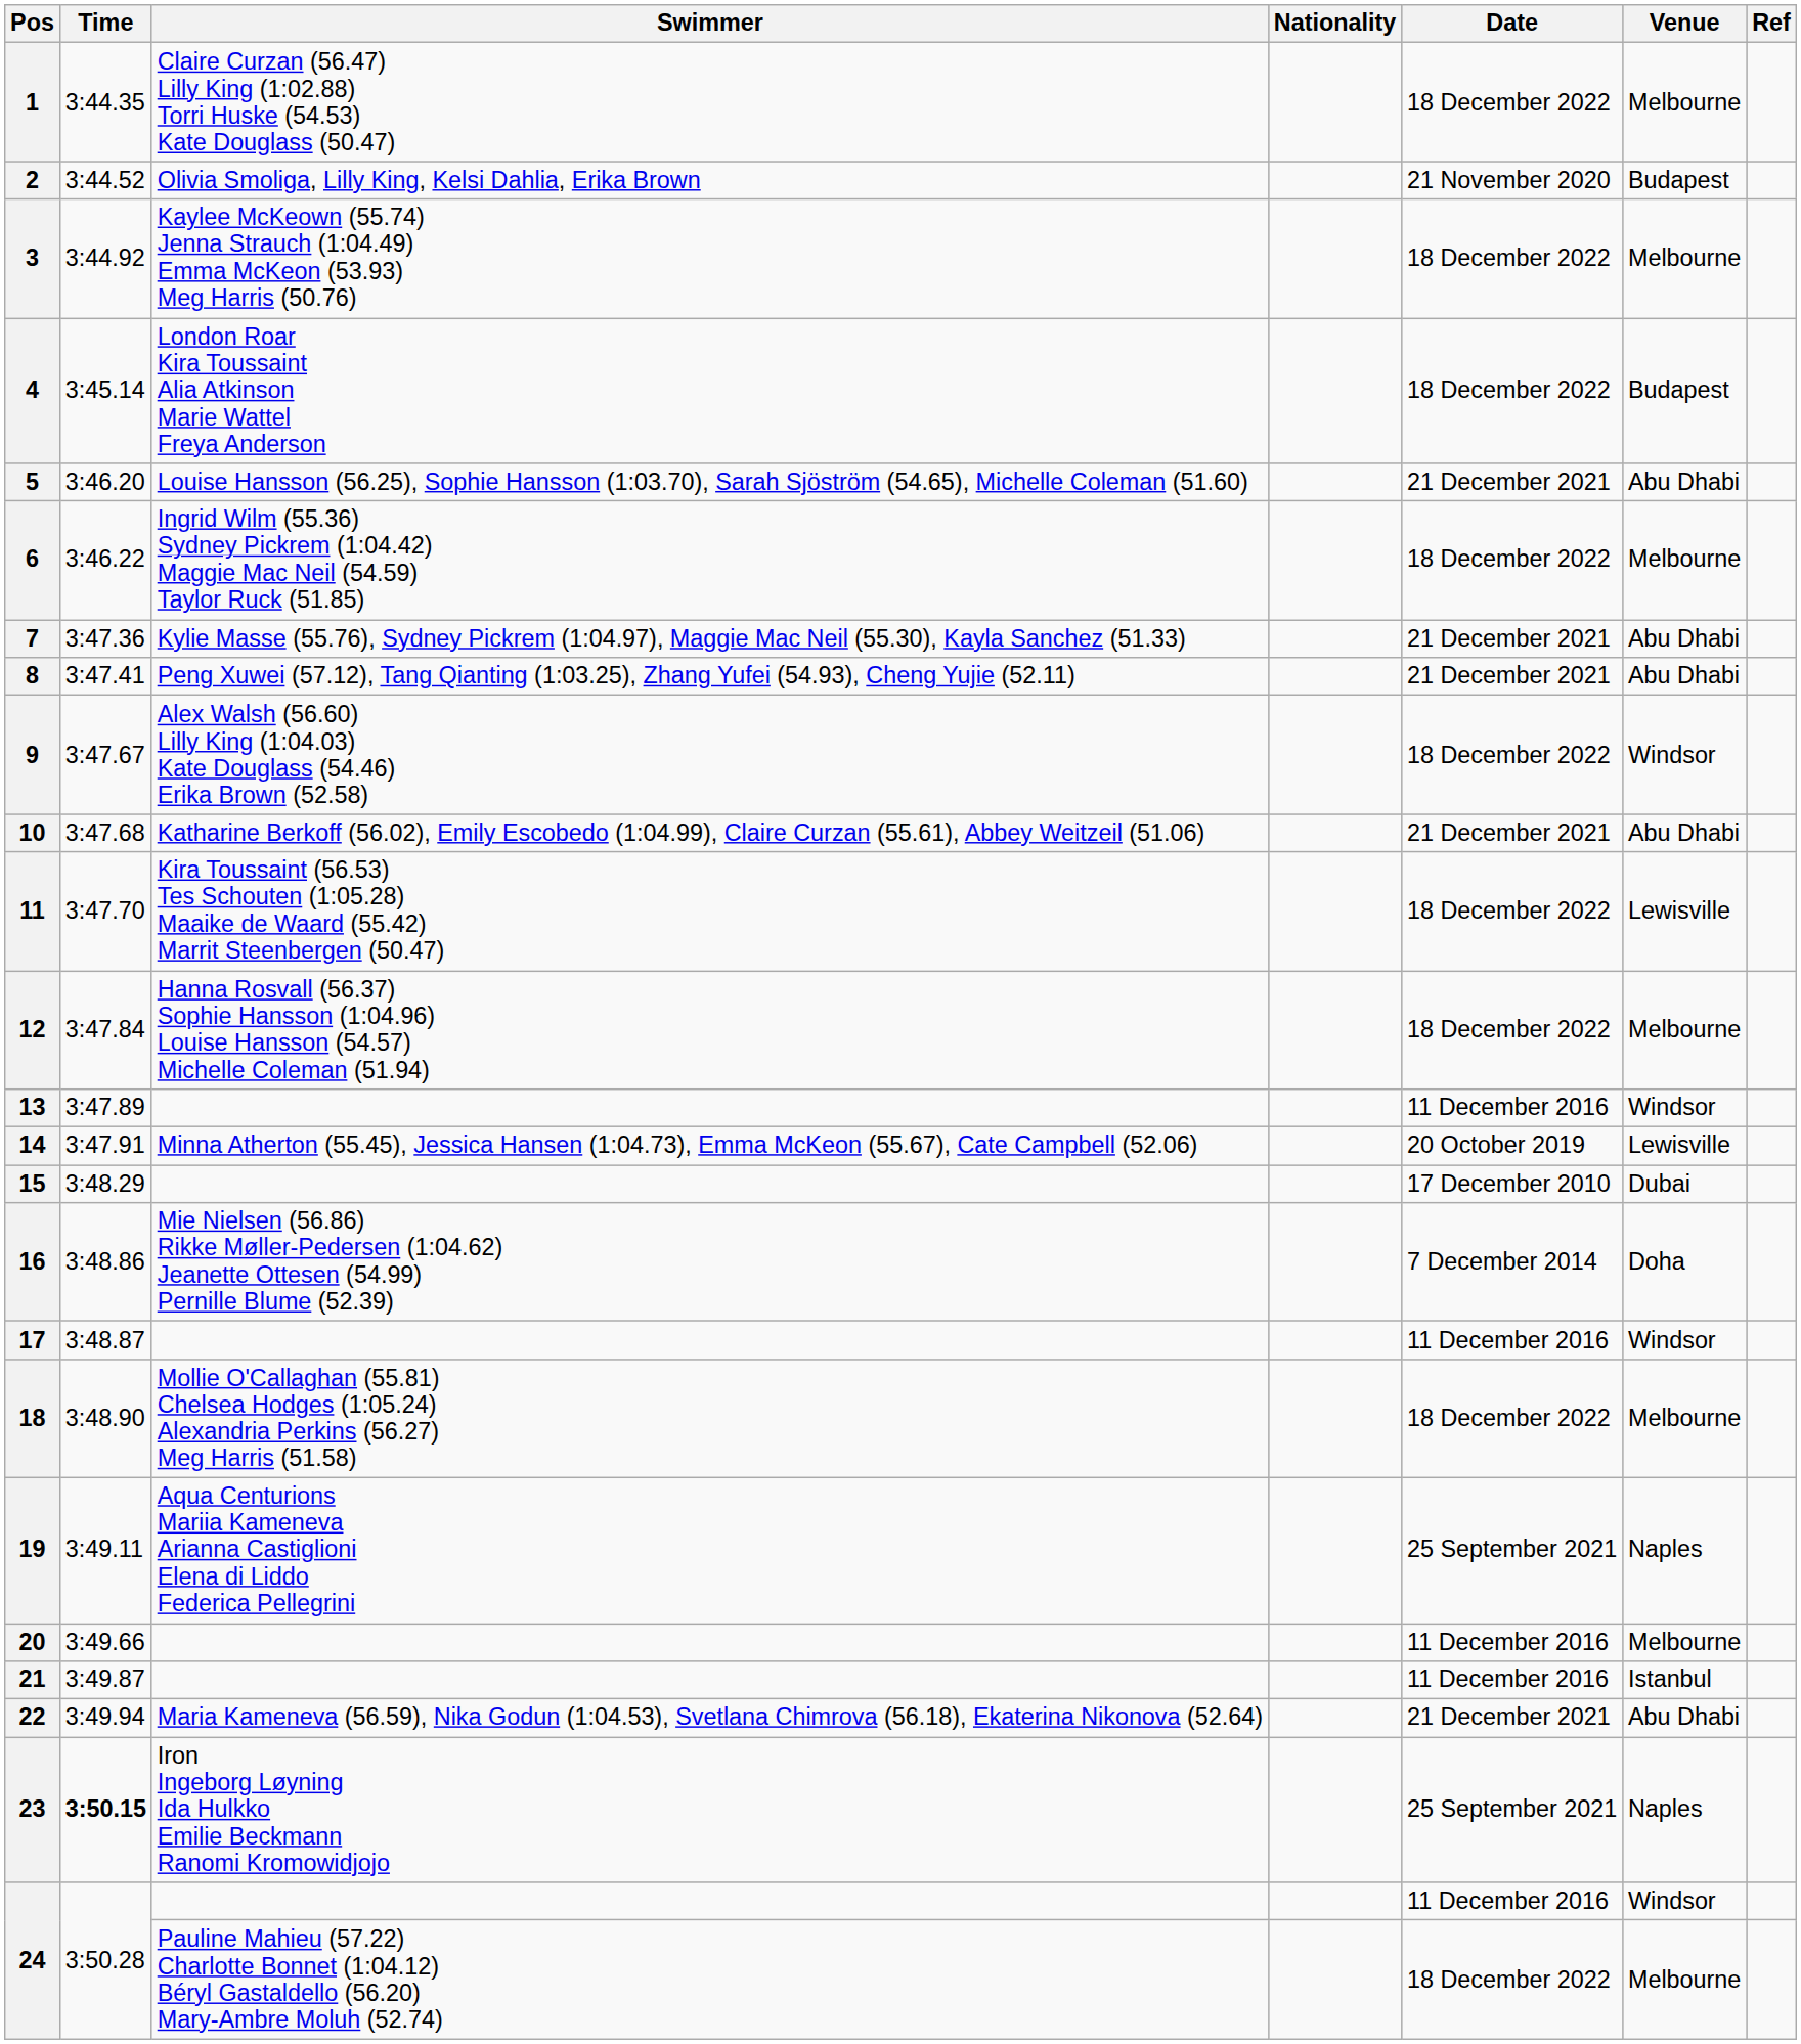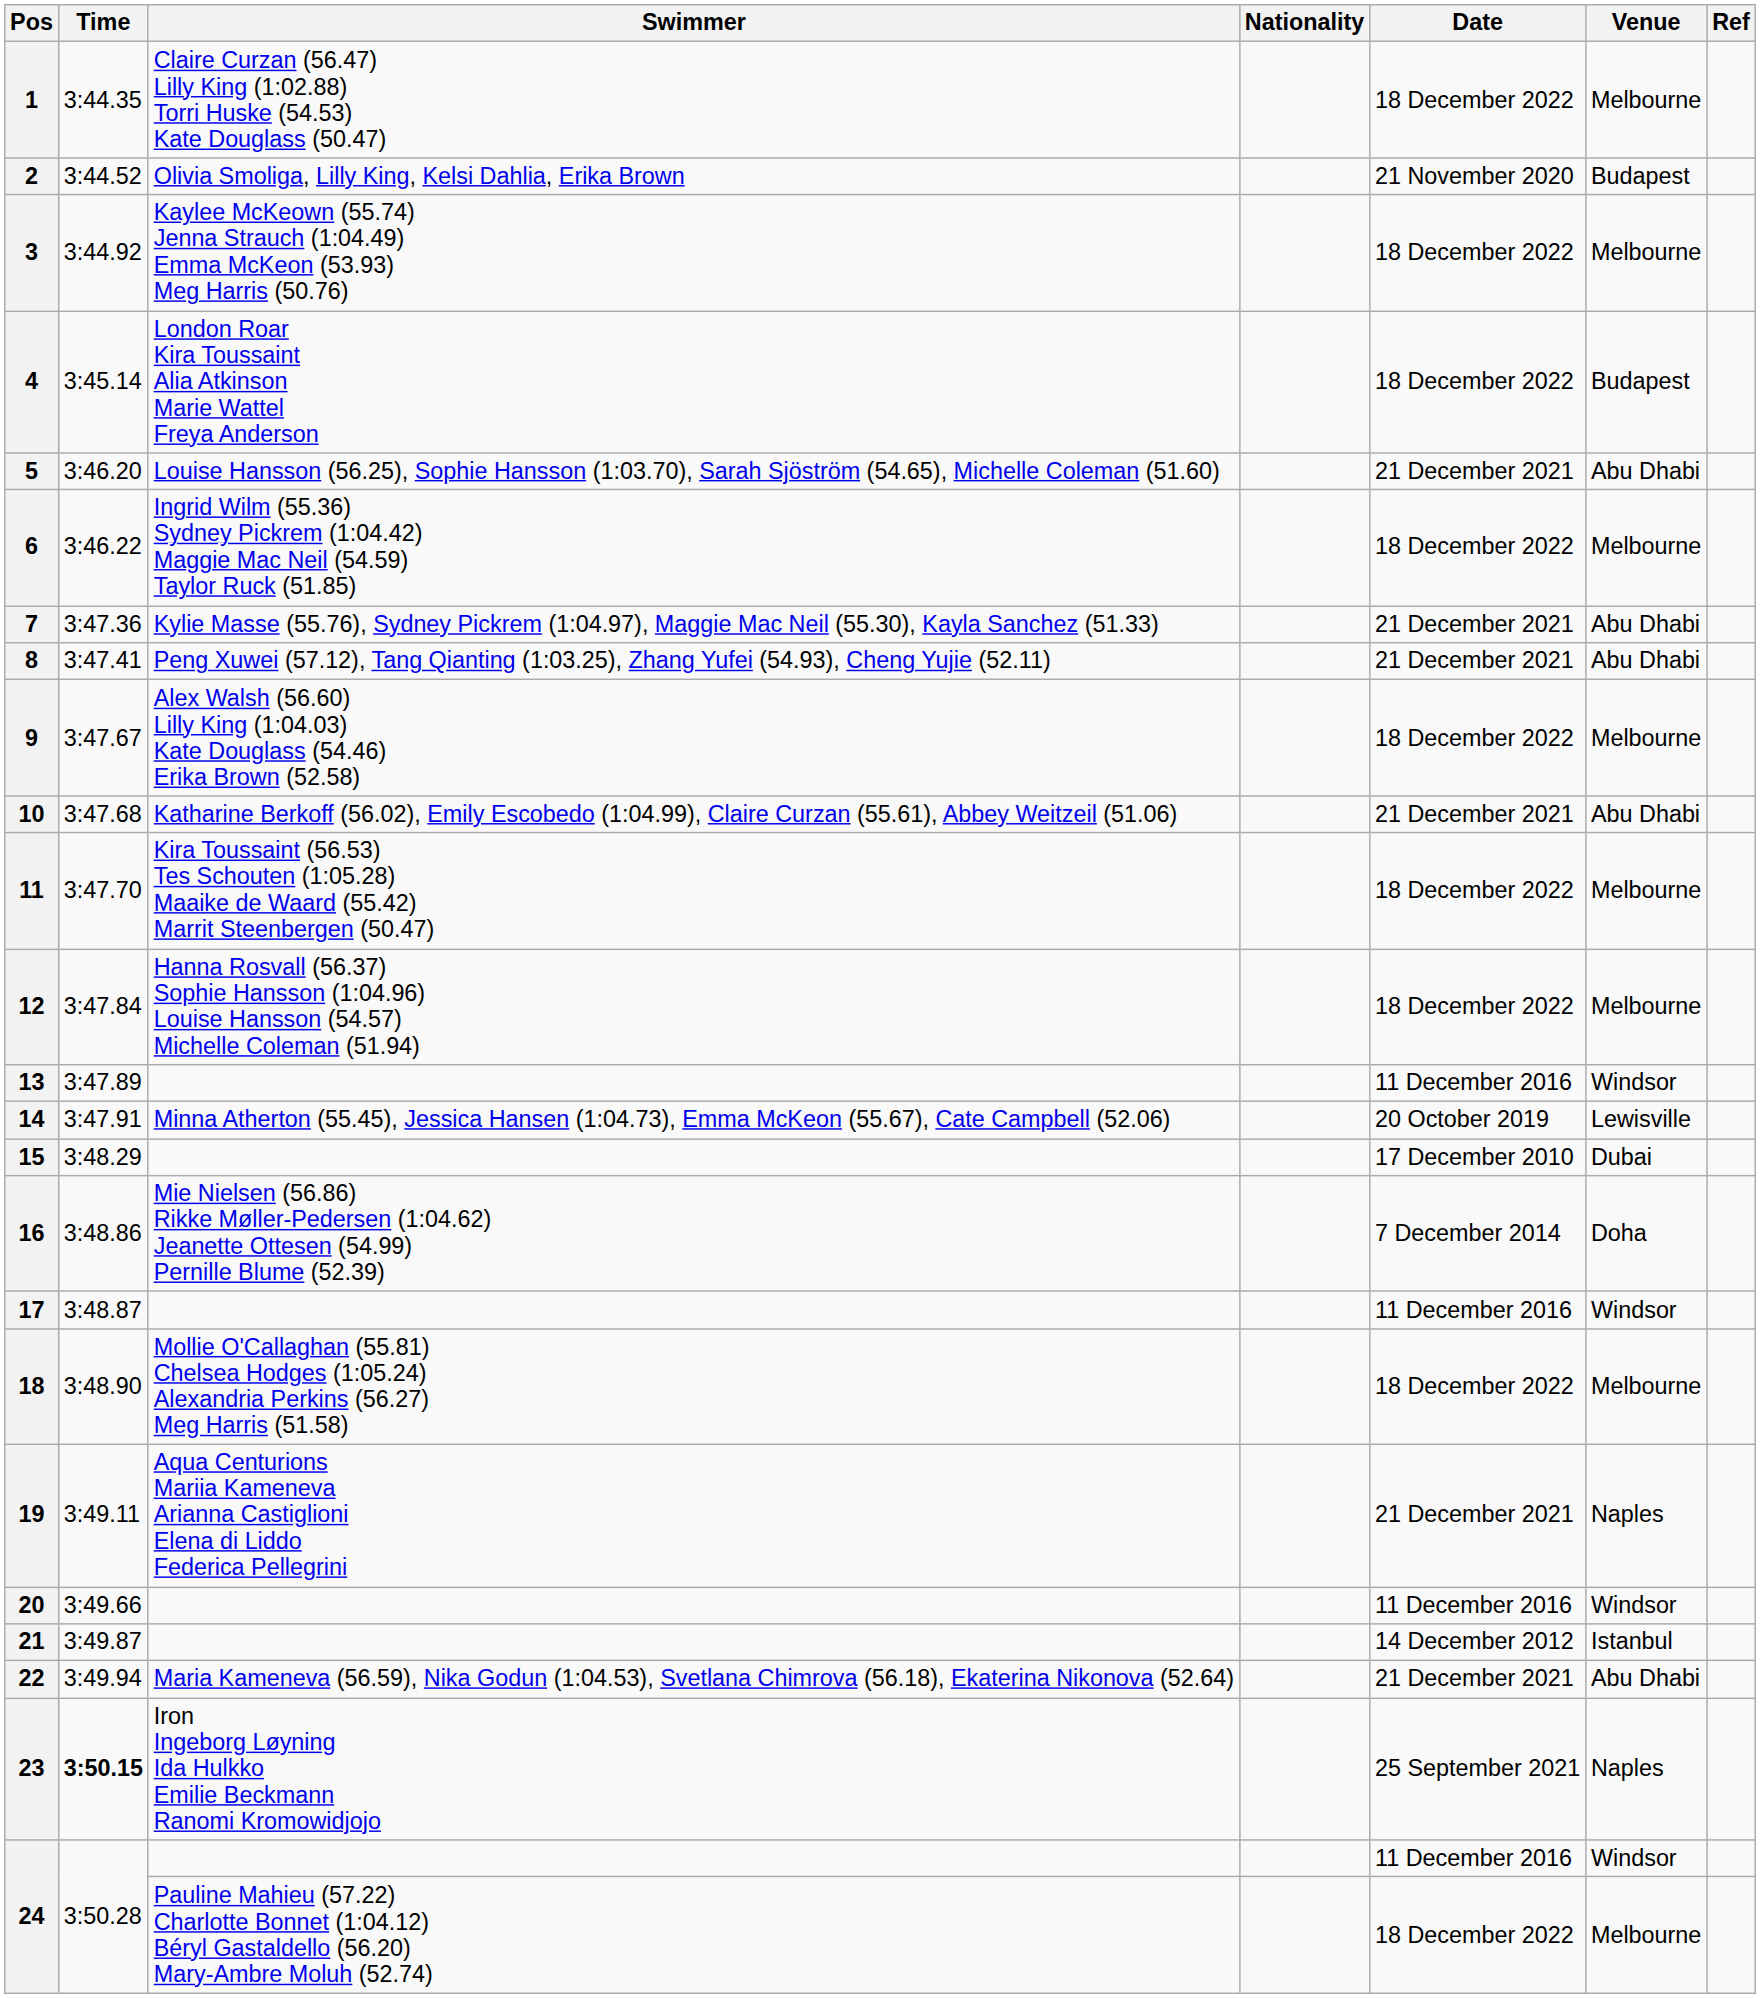9 | Venue: Windsor -> Melbourne
11 | Venue: Lewisville -> Melbourne
19 | Date: 25 September 2021 -> 21 December 2021
20 | Venue: Melbourne -> Windsor
21 | Date: 11 December 2016 -> 14 December 2012
